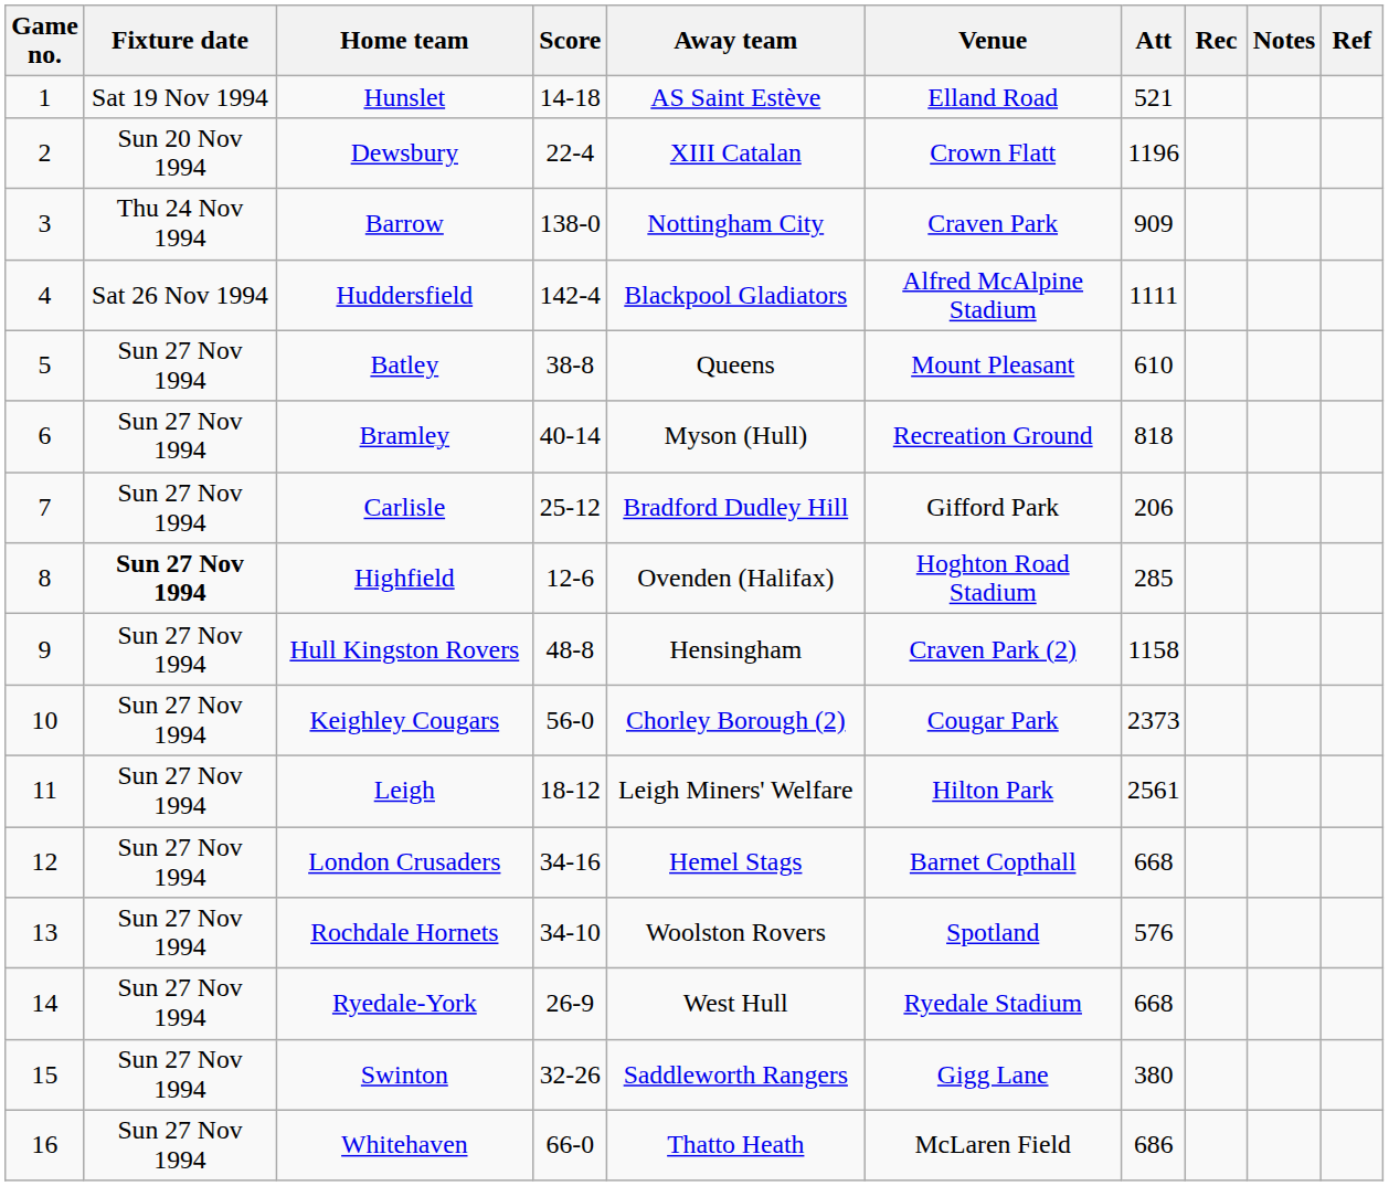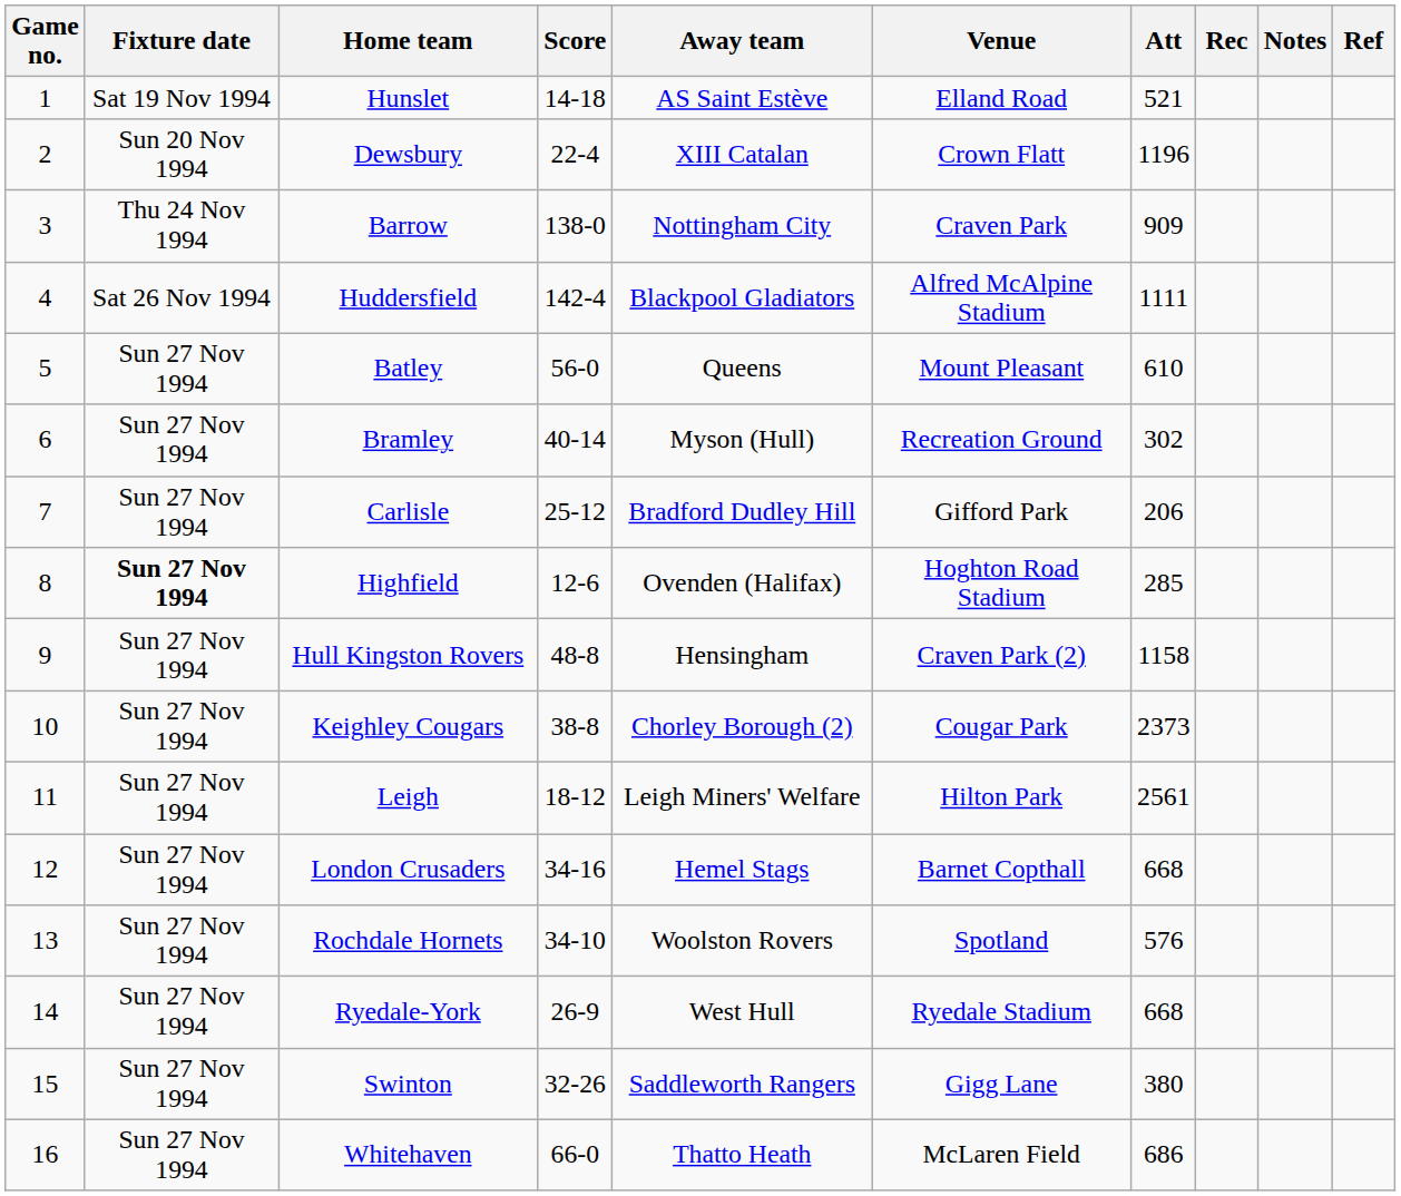Batley | Score: 38-8 -> 56-0
Bramley | Att: 818 -> 302
Keighley Cougars | Score: 56-0 -> 38-8
